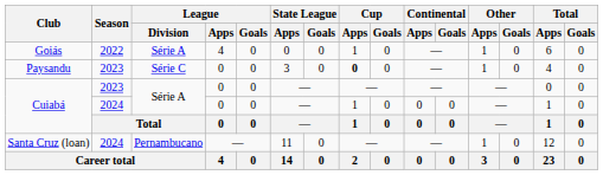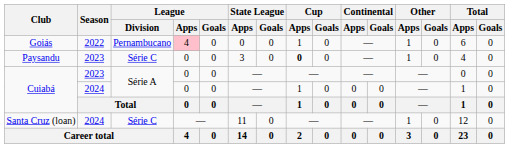Goiás | League / Division: Série A -> Pernambucano
Goiás | League / Apps: no background -> pink background
Santa Cruz (loan) | League / Division: Pernambucano -> Série C
